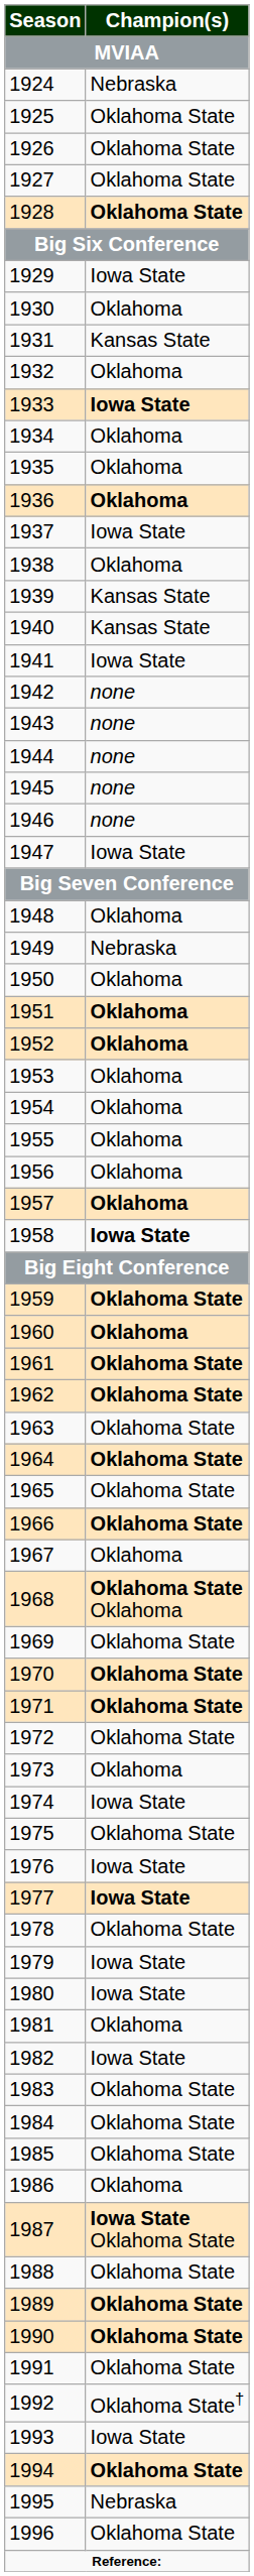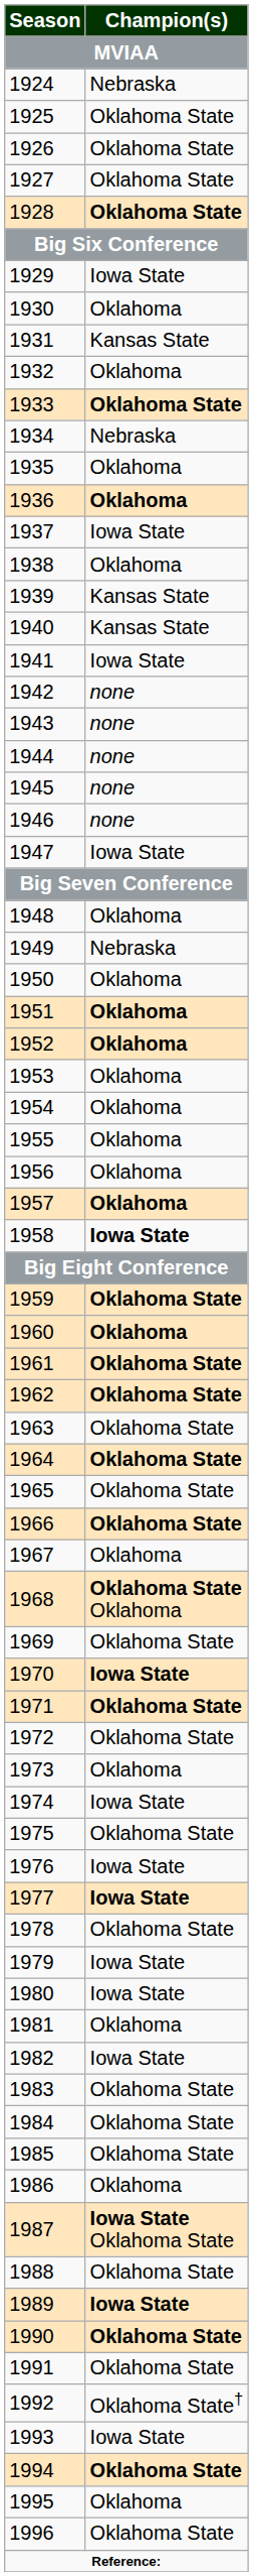1933 | Champion(s): Iowa State -> Oklahoma State
1934 | Champion(s): Oklahoma -> Nebraska
1970 | Champion(s): Oklahoma State -> Iowa State
1989 | Champion(s): Oklahoma State -> Iowa State
1995 | Champion(s): Nebraska -> Oklahoma
